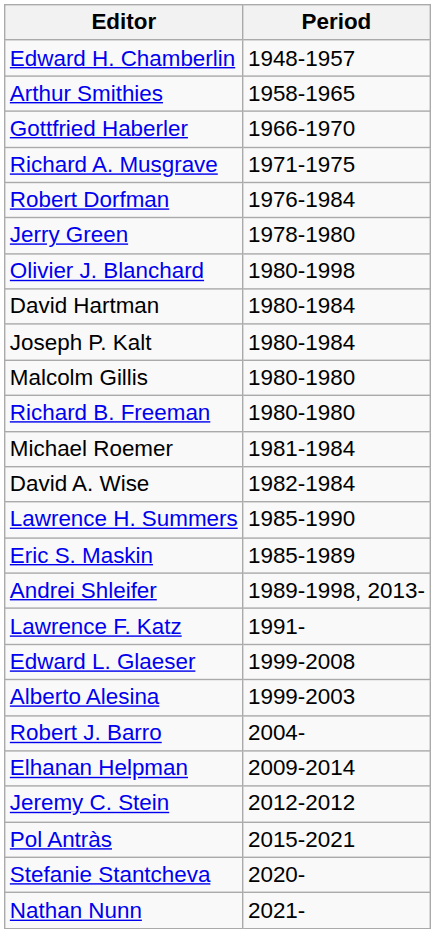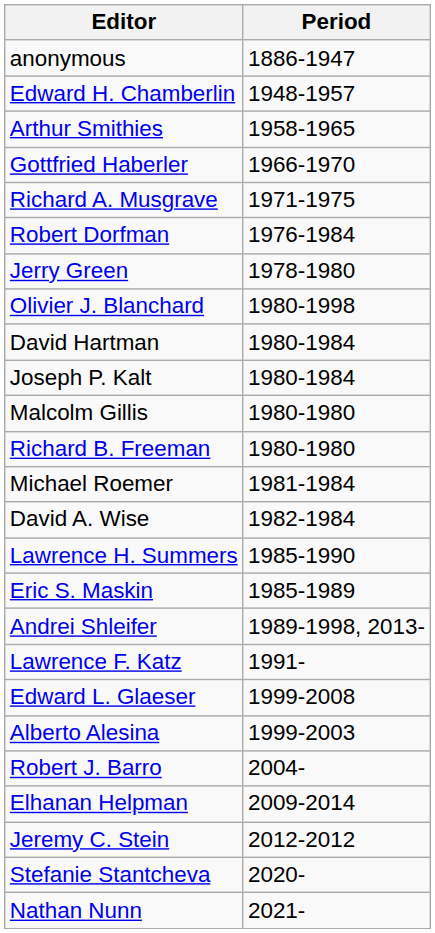+ row: anonymous | 1886-1947
- row: Pol Antràs | 2015-2021
